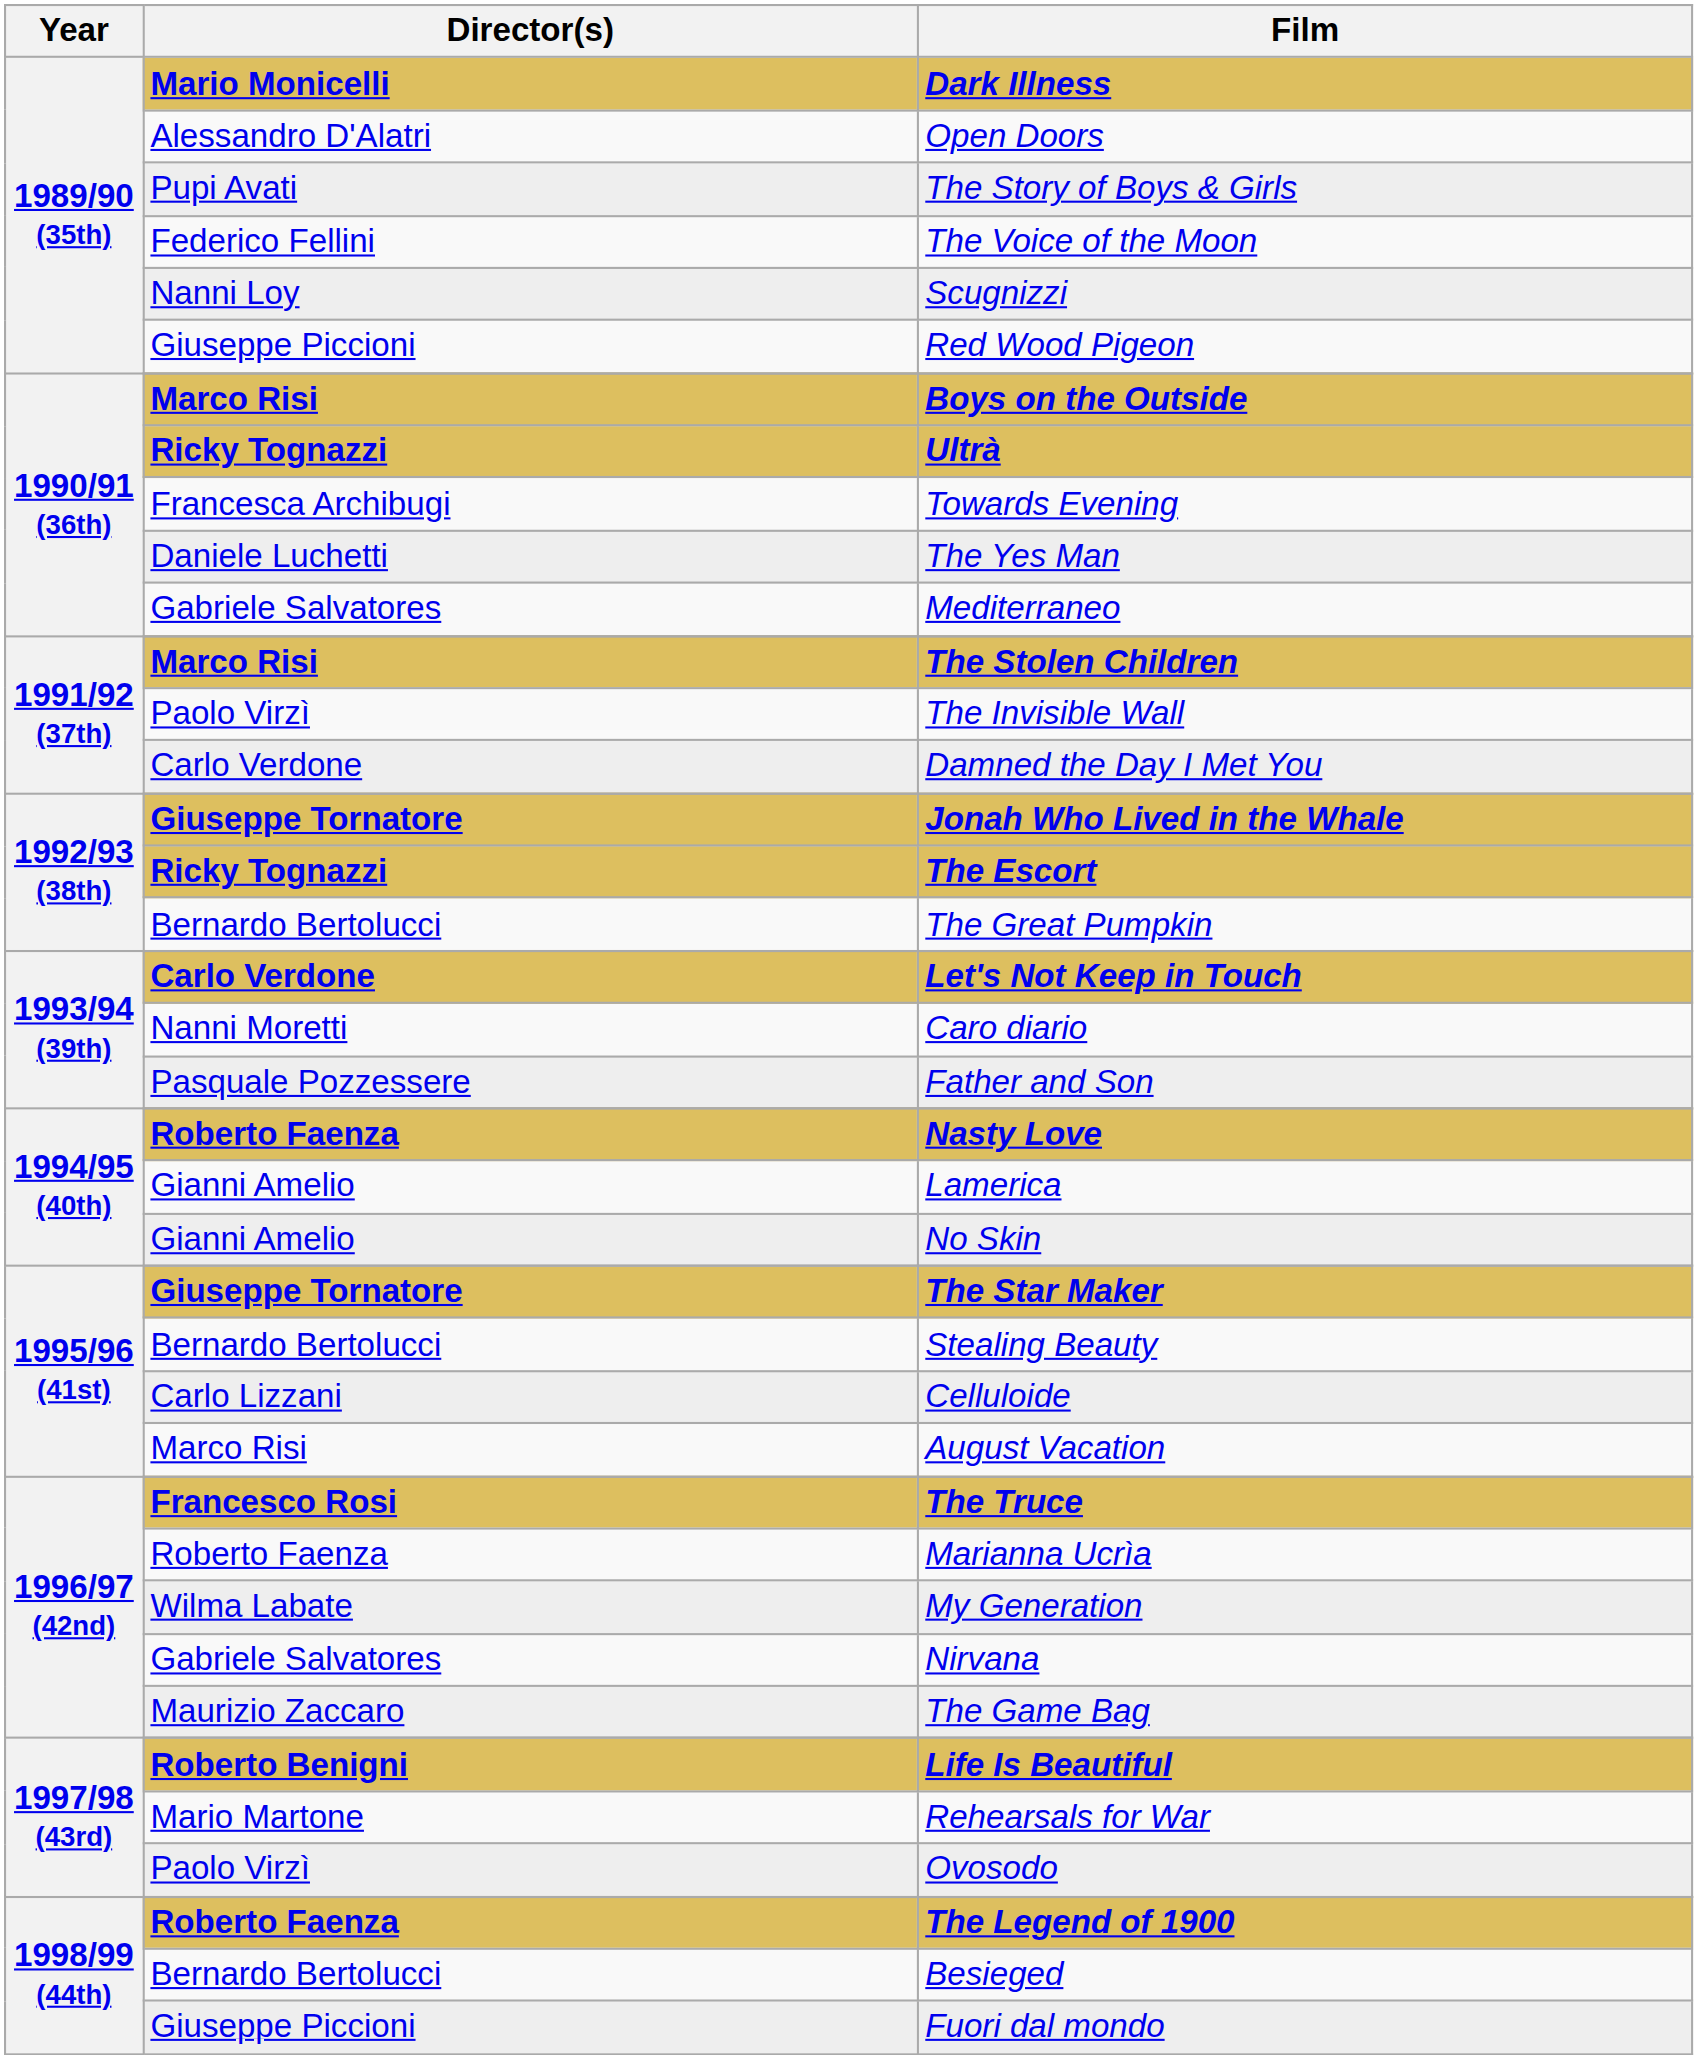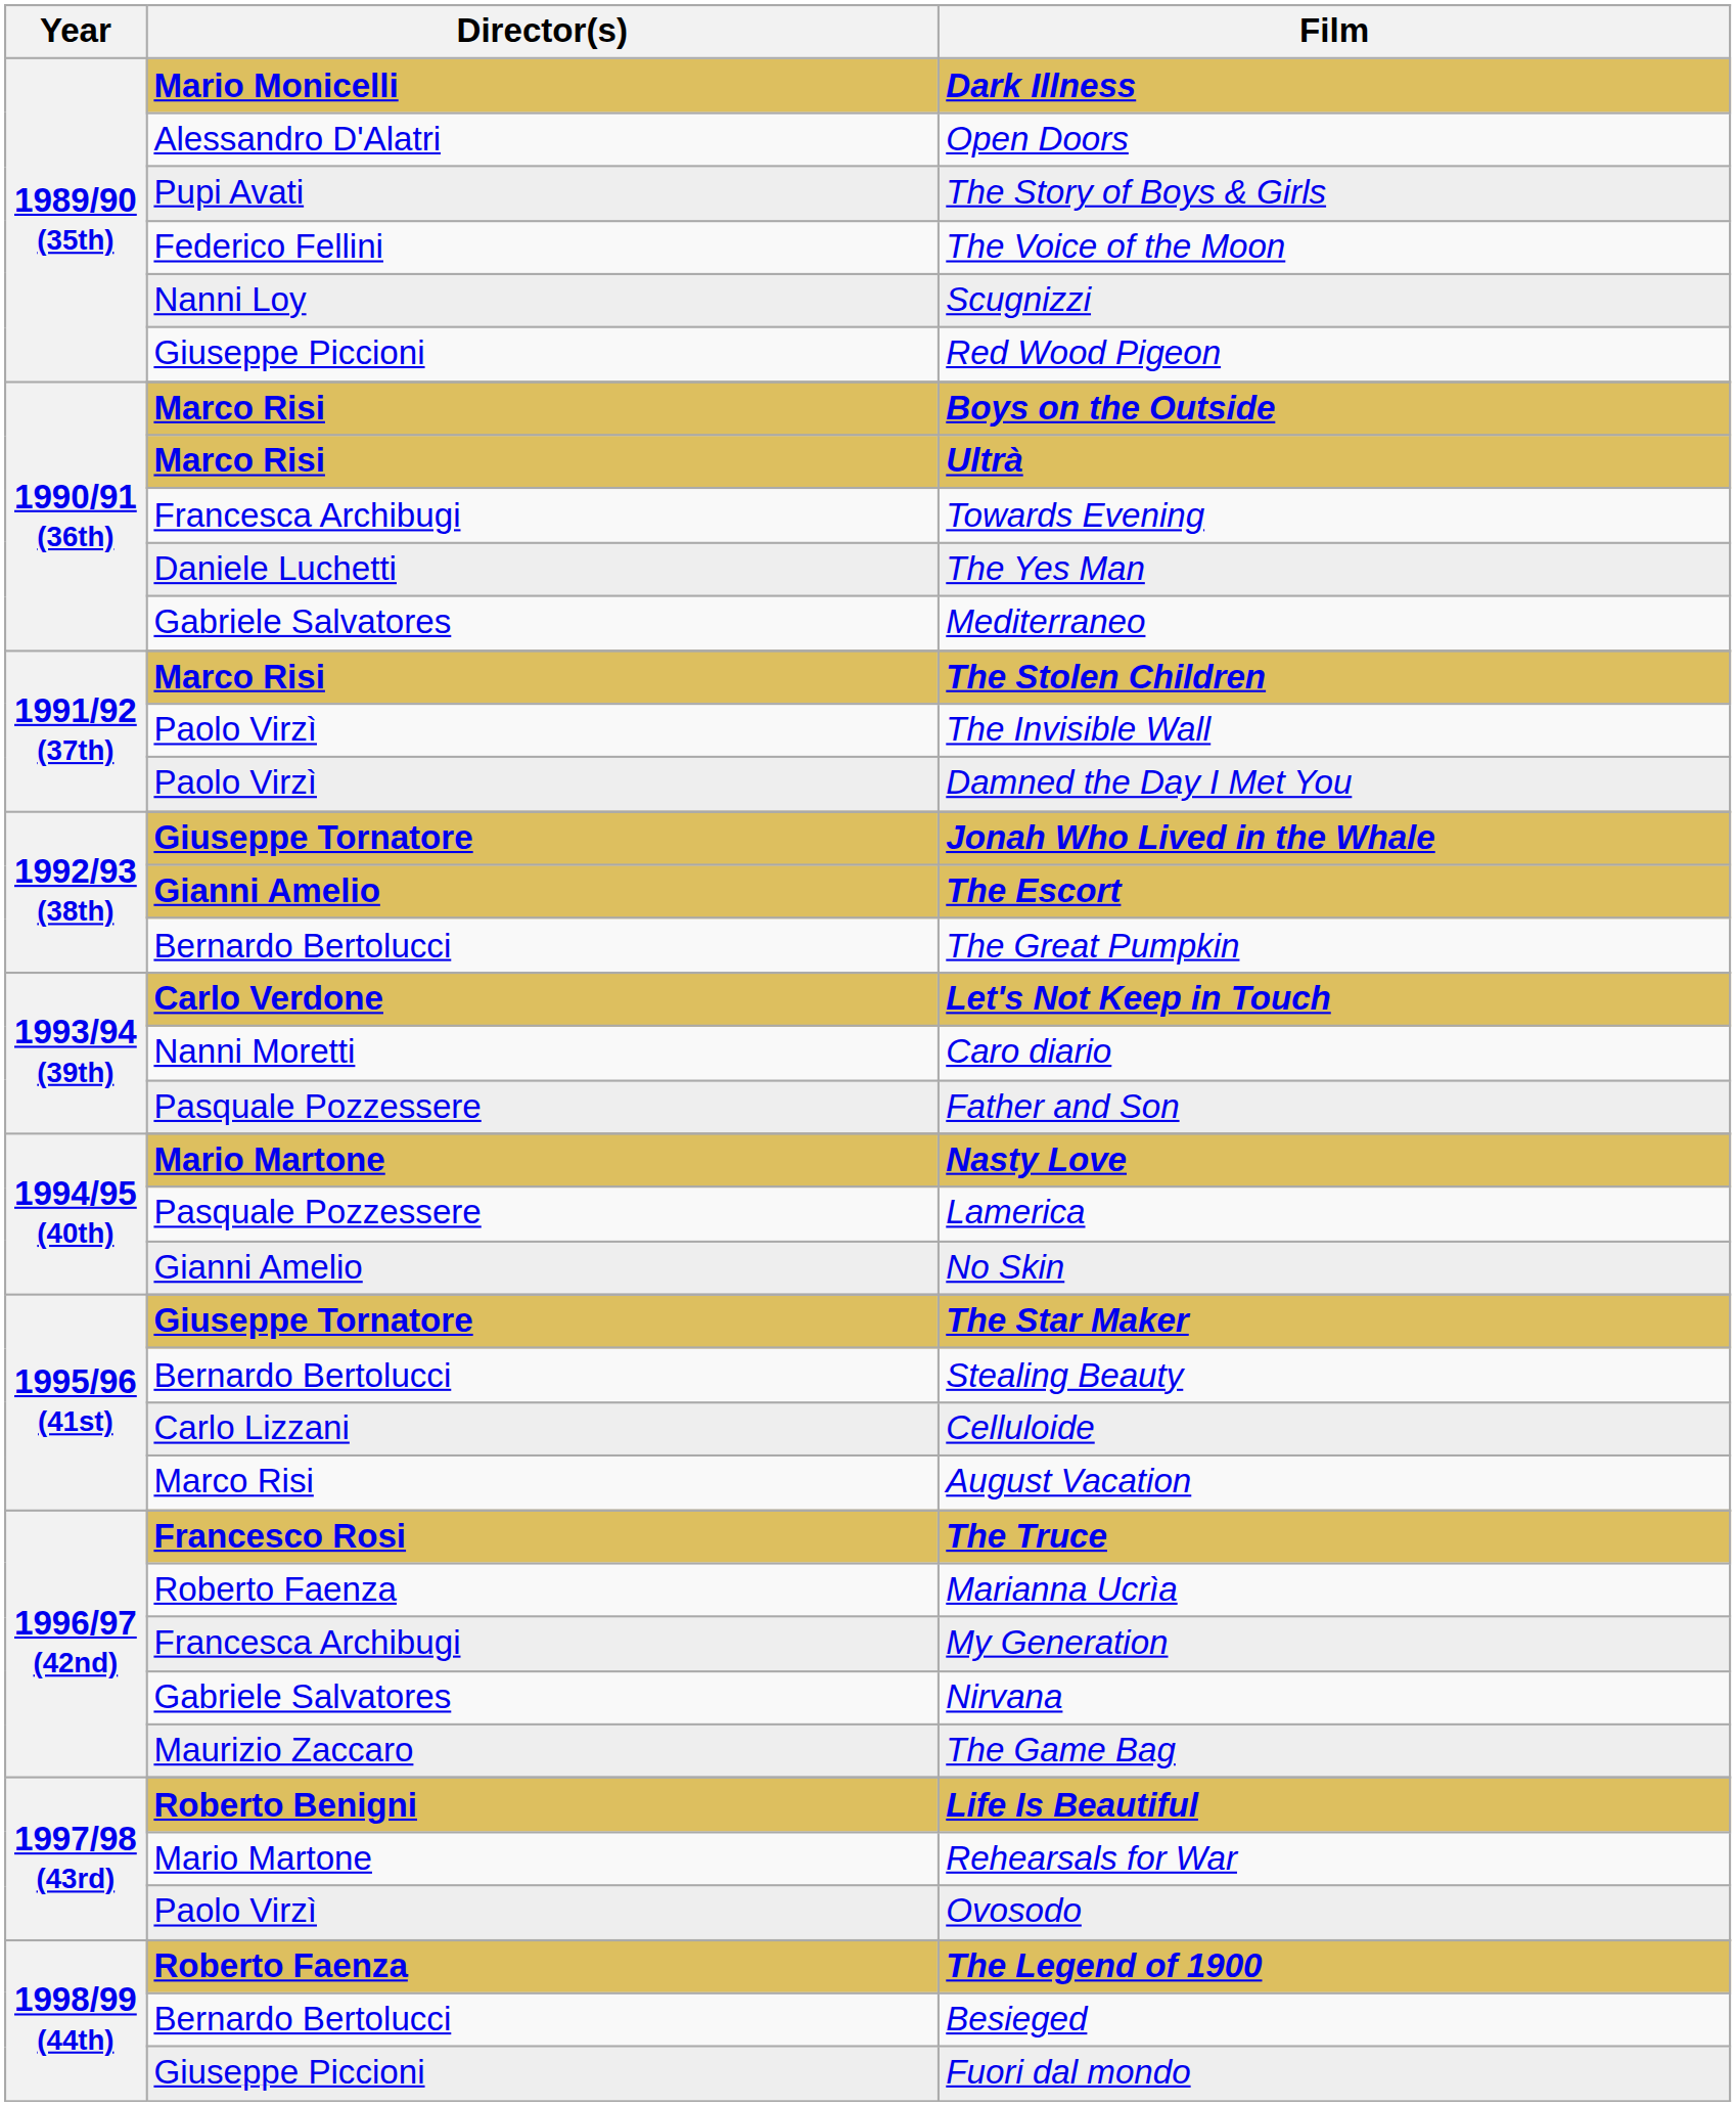Ultrà | Director(s): Ricky Tognazzi -> Marco Risi
Damned the Day I Met You | Director(s): Carlo Verdone -> Paolo Virzì
The Escort | Director(s): Ricky Tognazzi -> Gianni Amelio
Nasty Love | Director(s): Roberto Faenza -> Mario Martone
Lamerica | Director(s): Gianni Amelio -> Pasquale Pozzessere
My Generation | Director(s): Wilma Labate -> Francesca Archibugi
